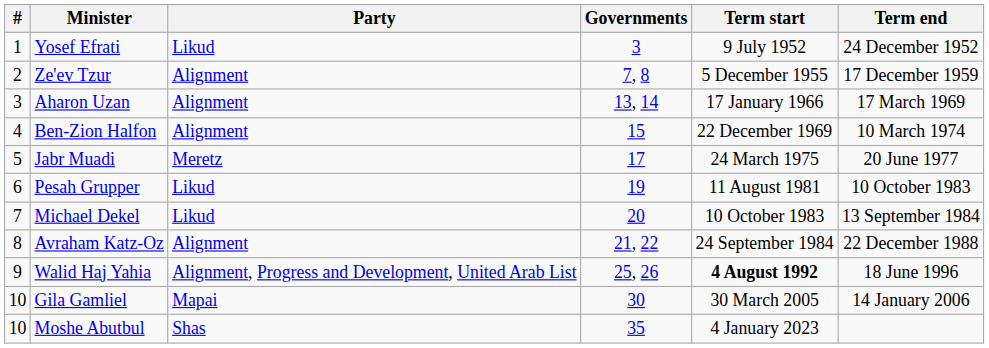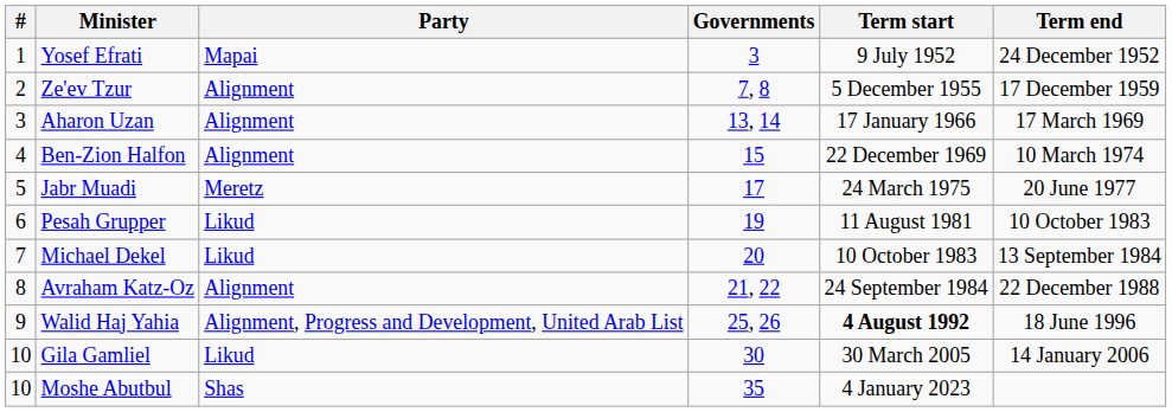Yosef Efrati | Party: Likud -> Mapai
Gila Gamliel | Party: Mapai -> Likud
